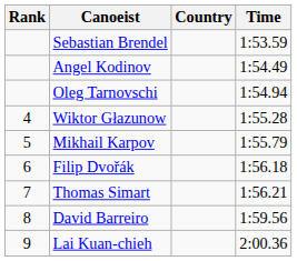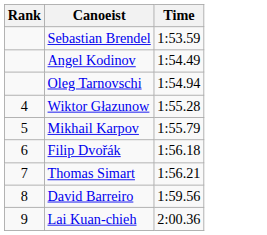- column: Country
